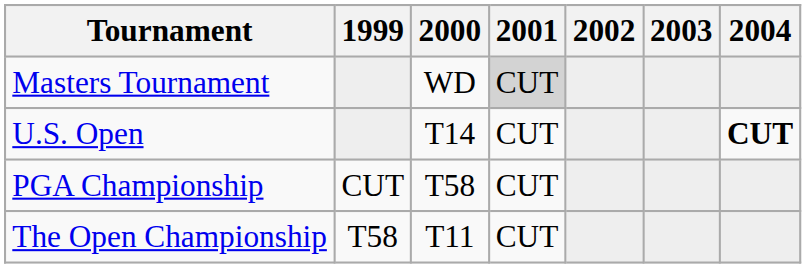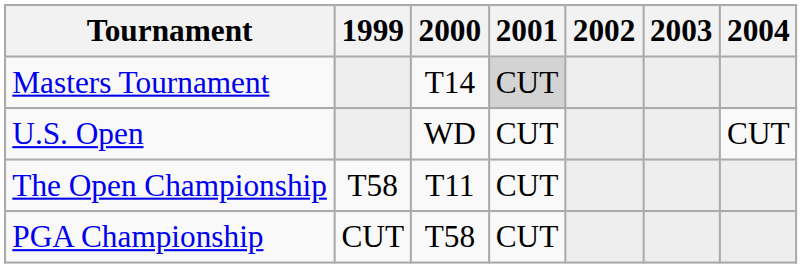Masters Tournament | 2000: WD -> T14
U.S. Open | 2000: T14 -> WD
U.S. Open | 2004: bold -> normal
rows swapped: The Open Championship <-> PGA Championship
